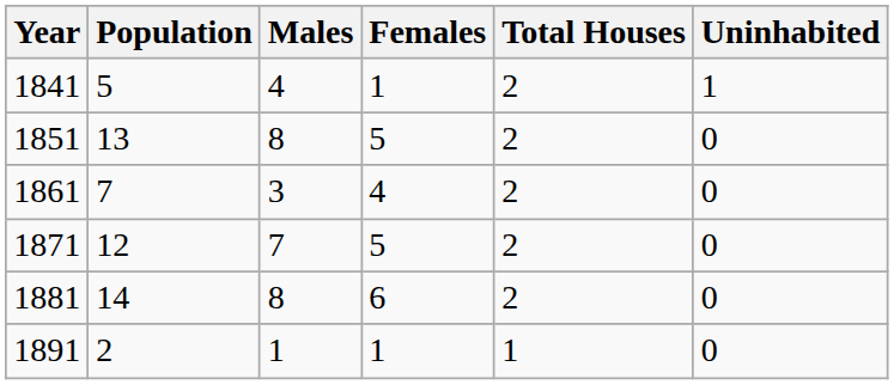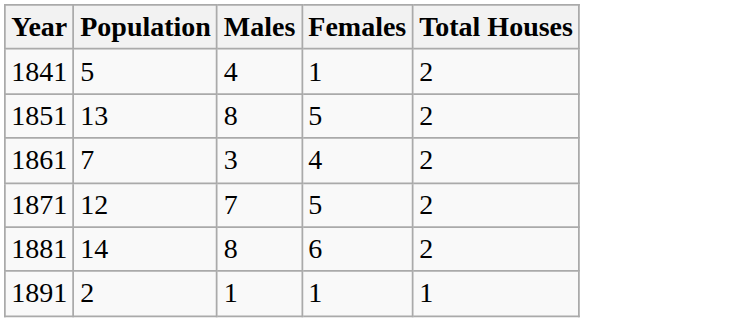- column: Uninhabited | 1 | 0 | 0 | 0 | 0 | 0
